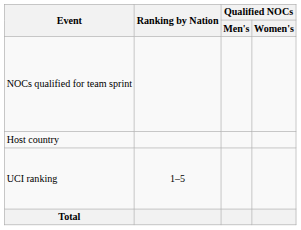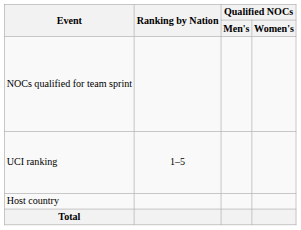rows swapped: UCI ranking <-> Host country
